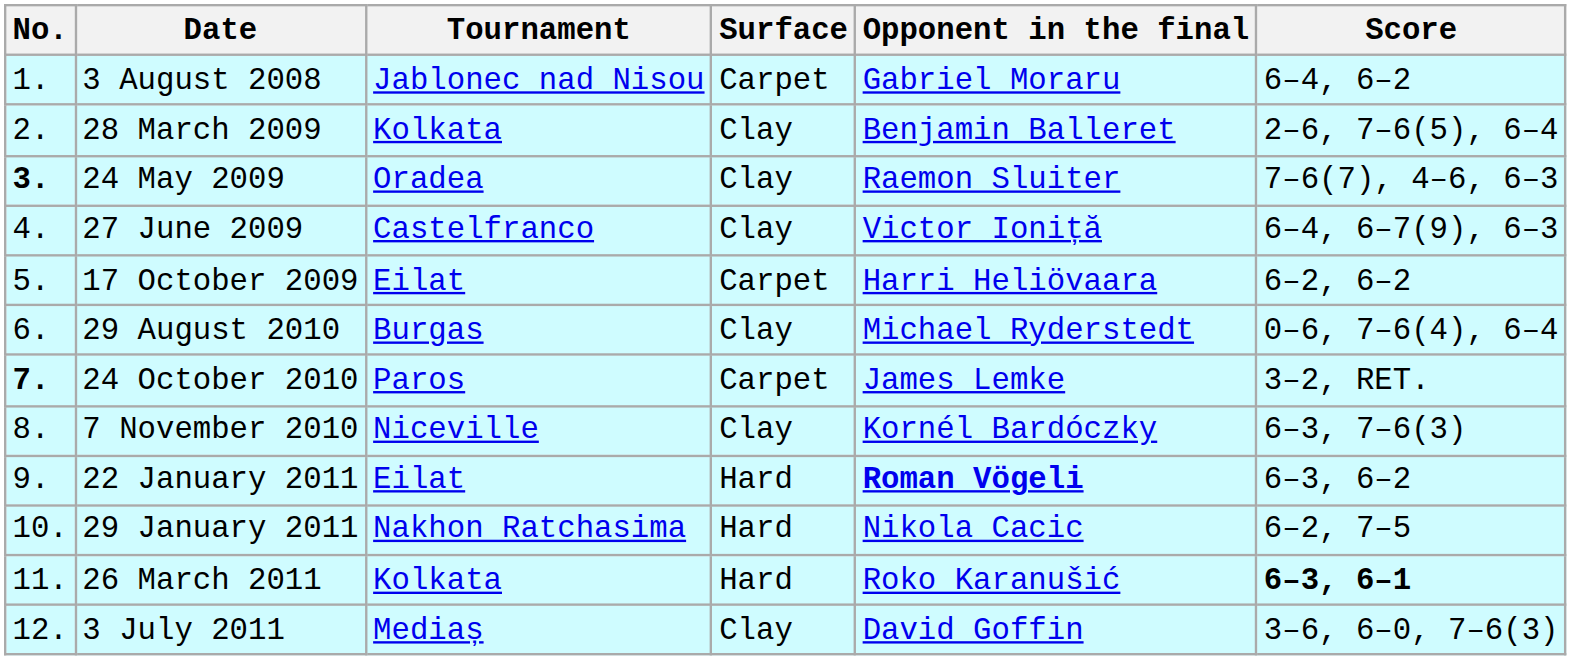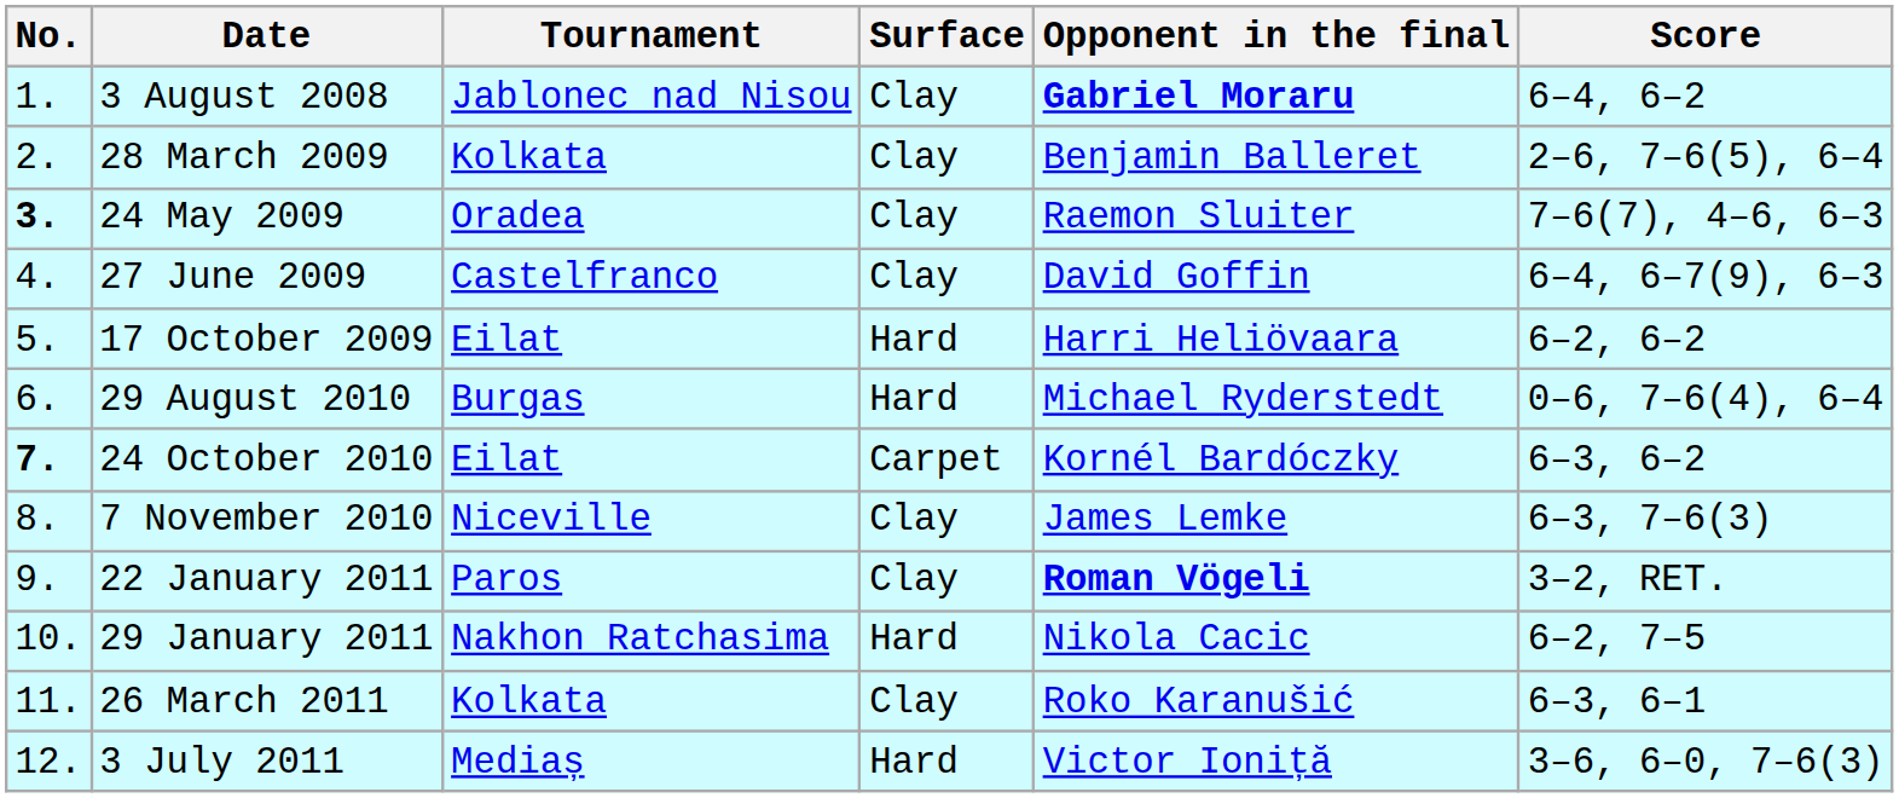3 August 2008 | Surface: Carpet -> Clay
3 August 2008 | Opponent in the final: normal -> bold
27 June 2009 | Opponent in the final: Victor Ioniță -> David Goffin
17 October 2009 | Surface: Carpet -> Hard
29 August 2010 | Surface: Clay -> Hard
24 October 2010 | Tournament: Paros -> Eilat
24 October 2010 | Opponent in the final: James Lemke -> Kornél Bardóczky
24 October 2010 | Score: 3–2, RET. -> 6–3, 6–2
7 November 2010 | Opponent in the final: Kornél Bardóczky -> James Lemke
22 January 2011 | Tournament: Eilat -> Paros
22 January 2011 | Surface: Hard -> Clay
22 January 2011 | Score: 6–3, 6–2 -> 3–2, RET.
26 March 2011 | Surface: Hard -> Clay
26 March 2011 | Score: bold -> normal
3 July 2011 | Surface: Clay -> Hard
3 July 2011 | Opponent in the final: David Goffin -> Victor Ioniță
